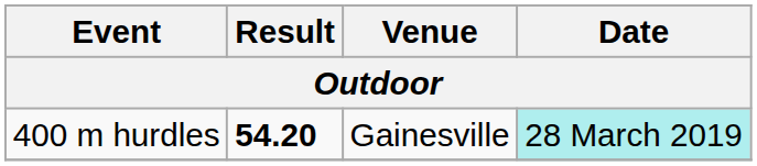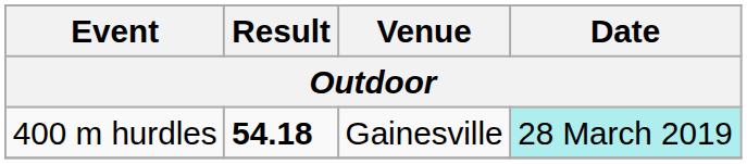400 m hurdles | Result: 54.20 -> 54.18
